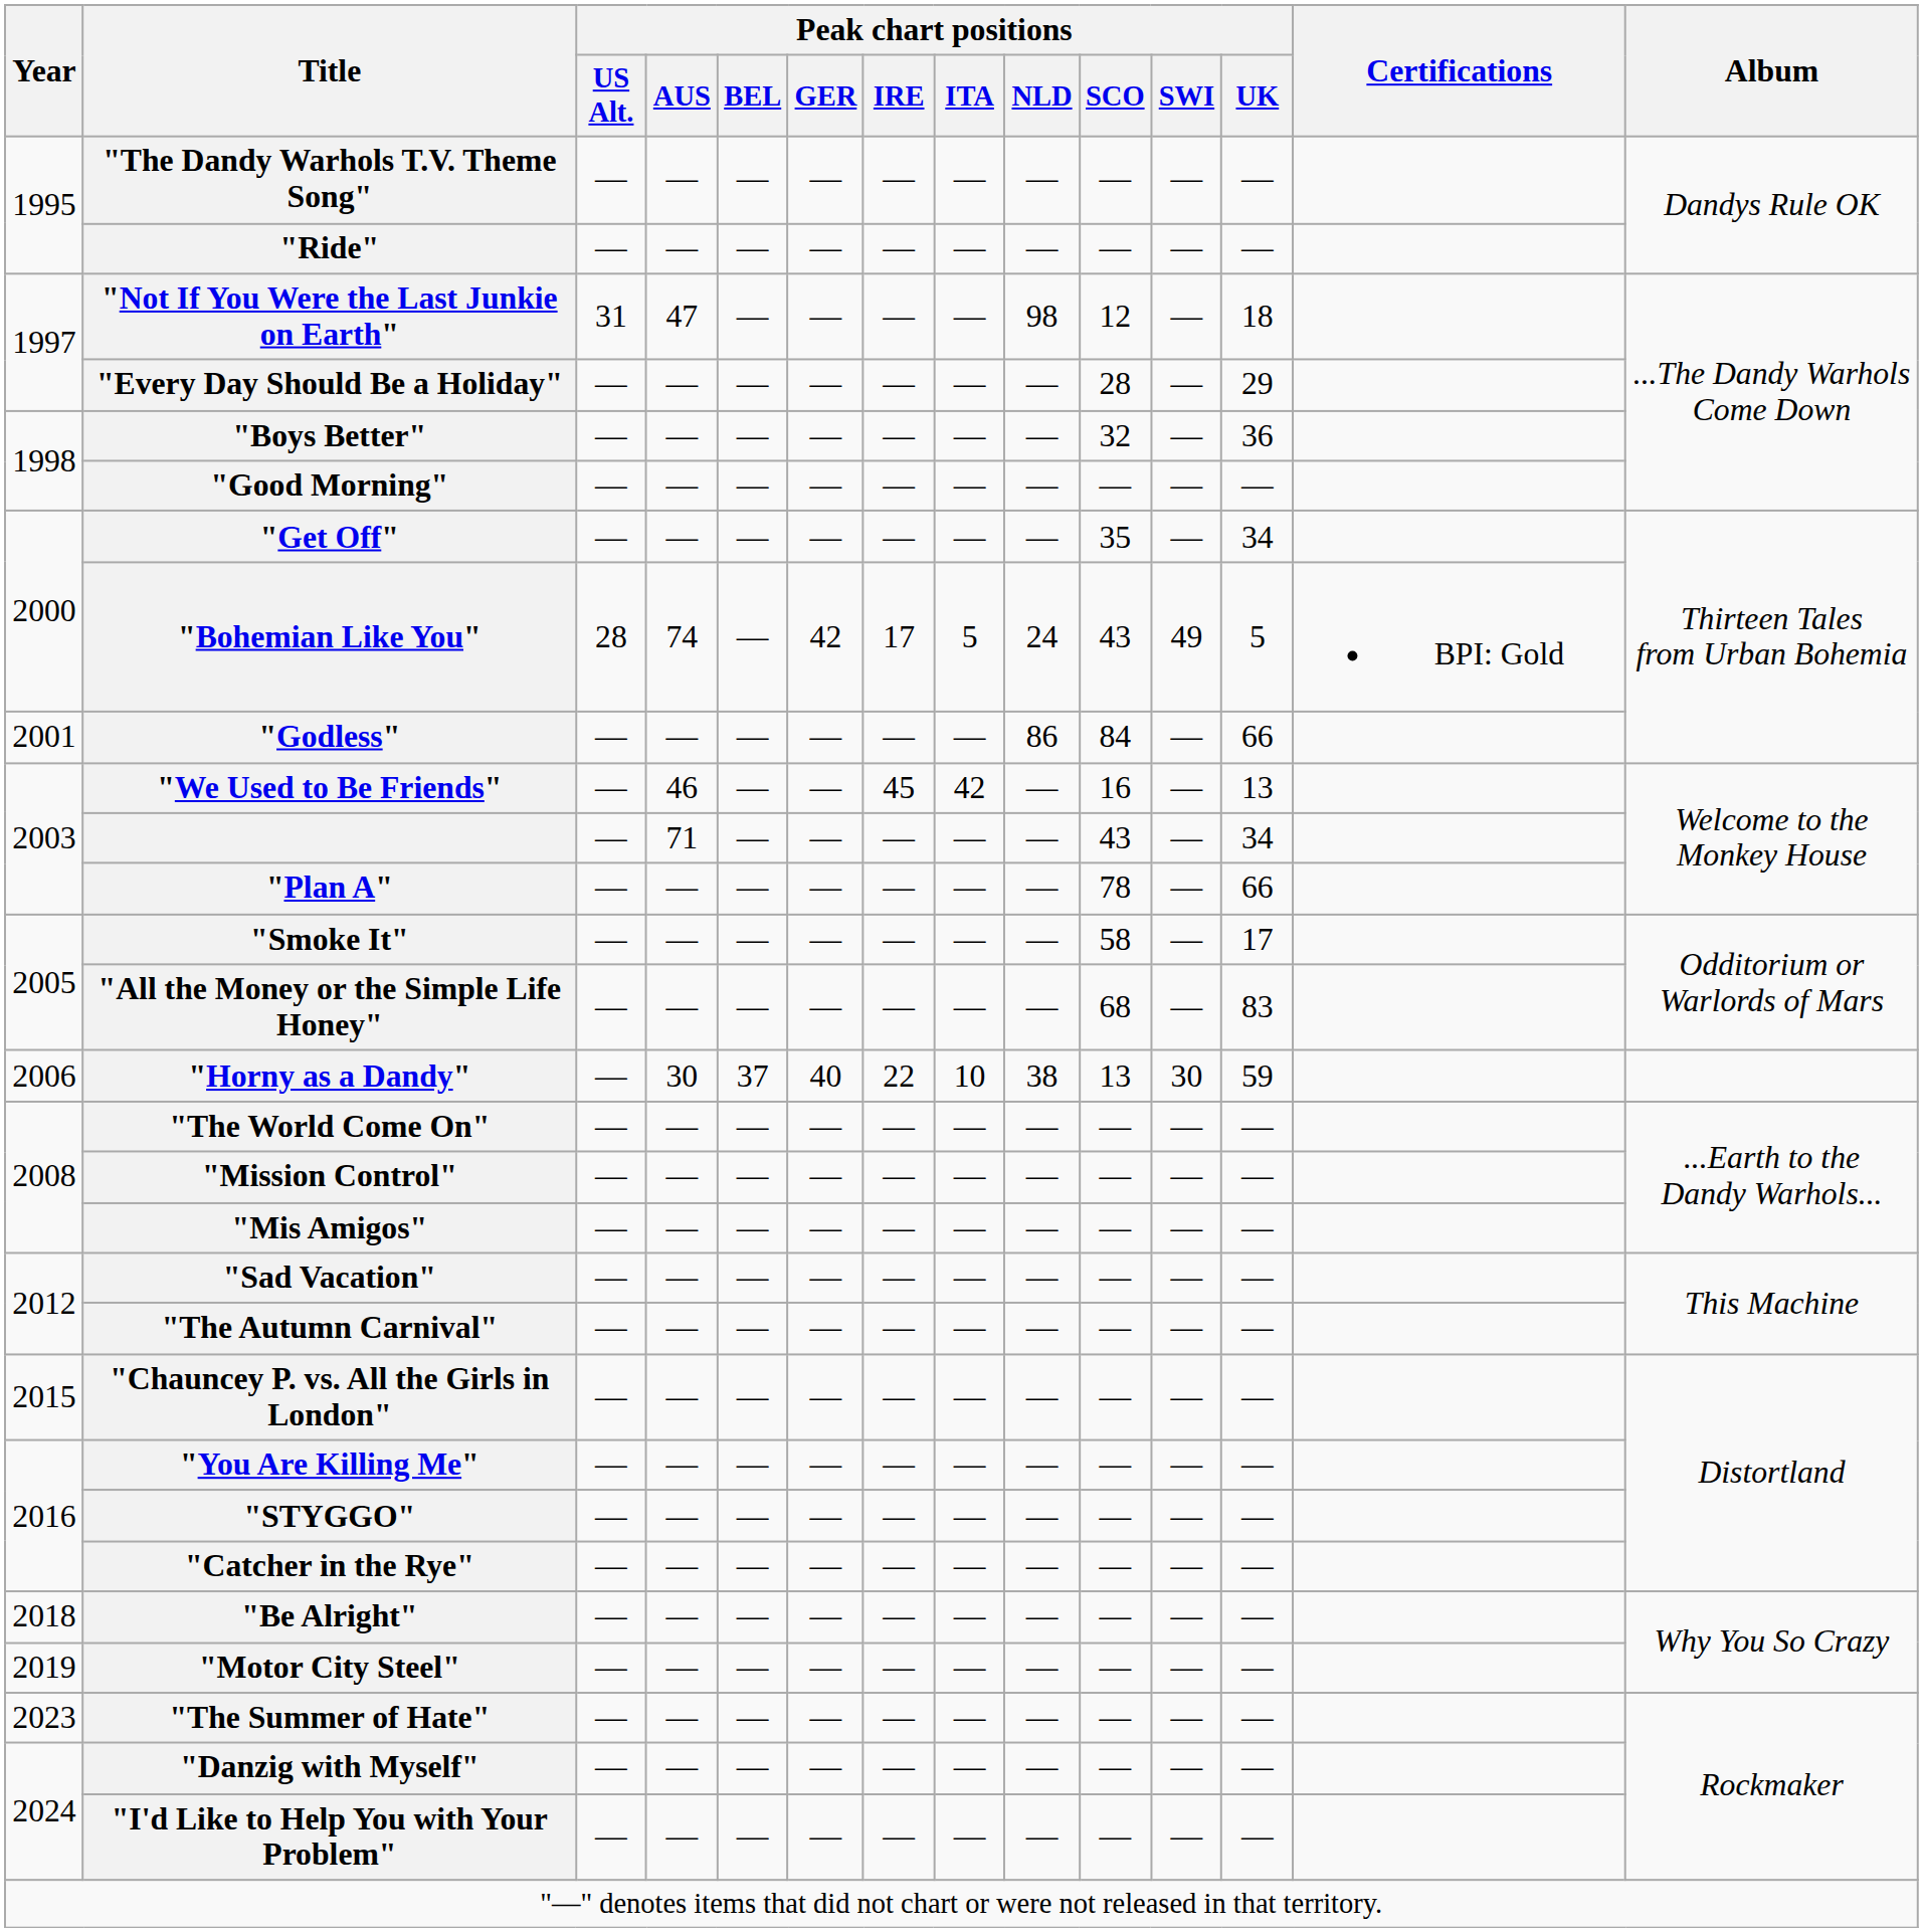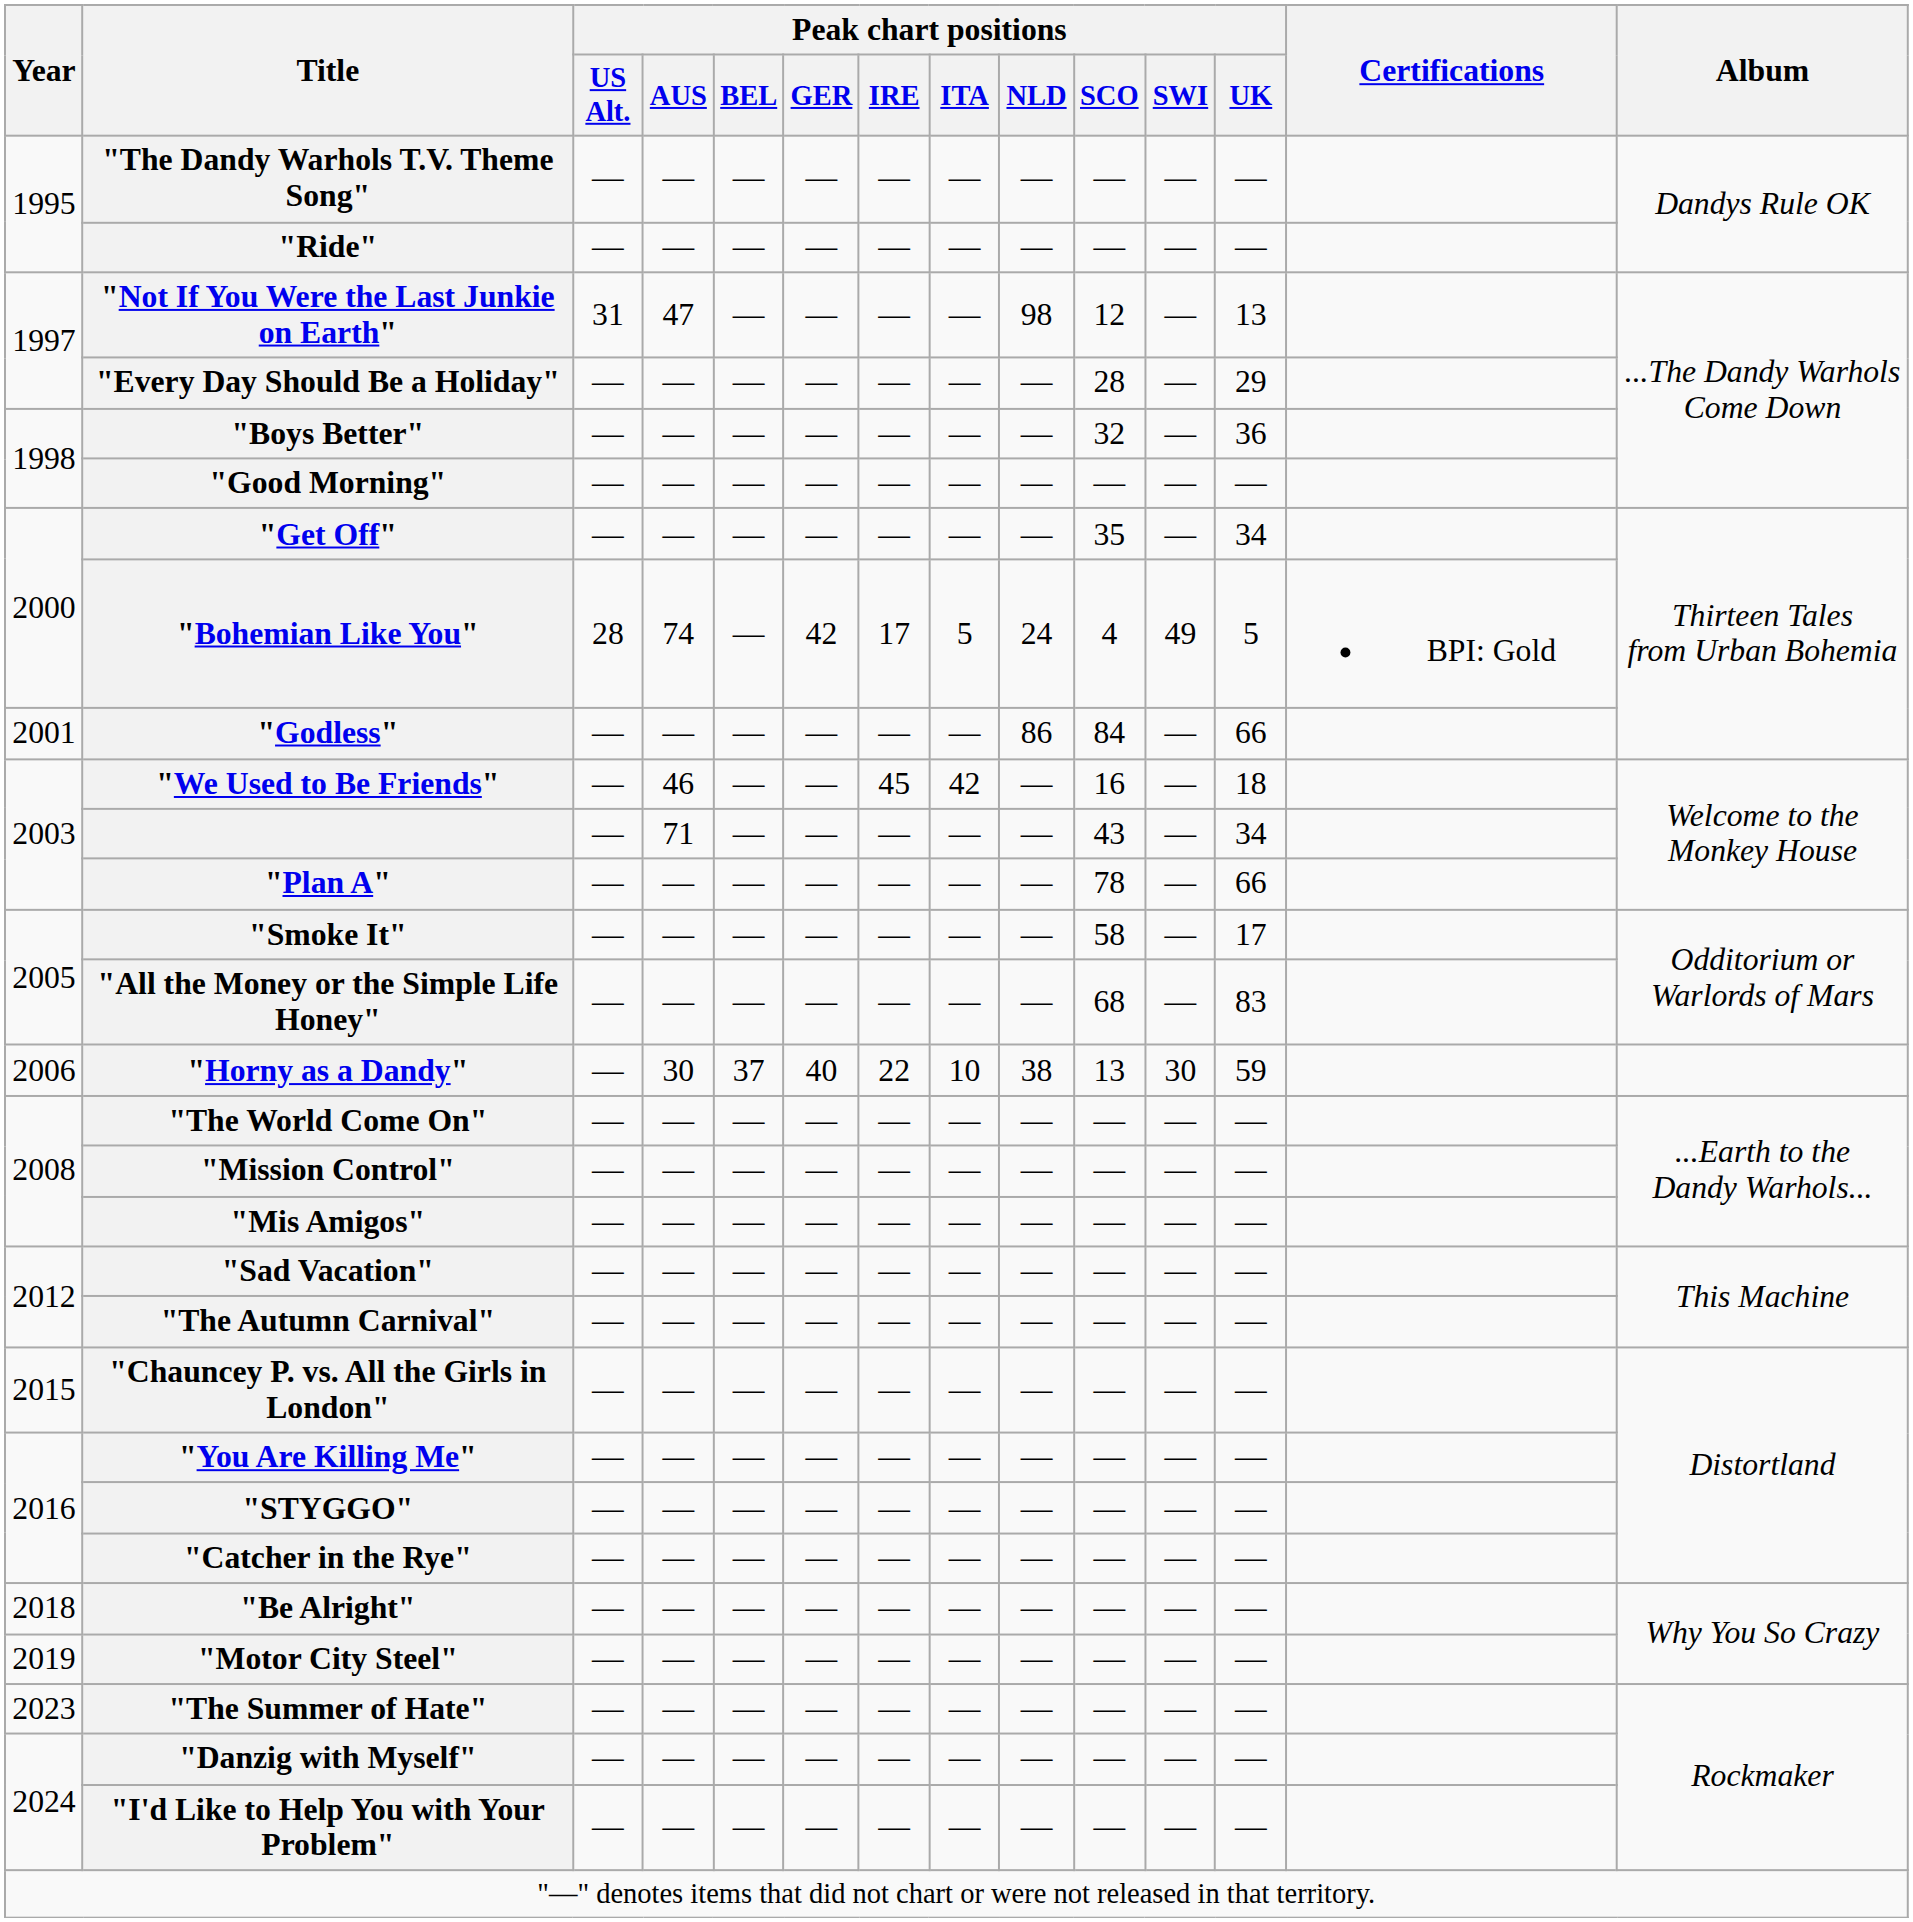"Not If You Were the Last Junkie on Earth" | Peak chart positions / UK: 18 -> 13
"Bohemian Like You" | Peak chart positions / SCO: 43 -> 4
"We Used to Be Friends" | Peak chart positions / UK: 13 -> 18
